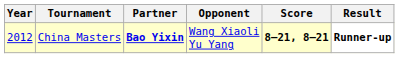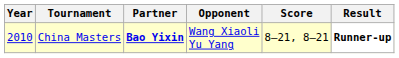China Masters | Year: 2012 -> 2010
China Masters | Score: bold -> normal
